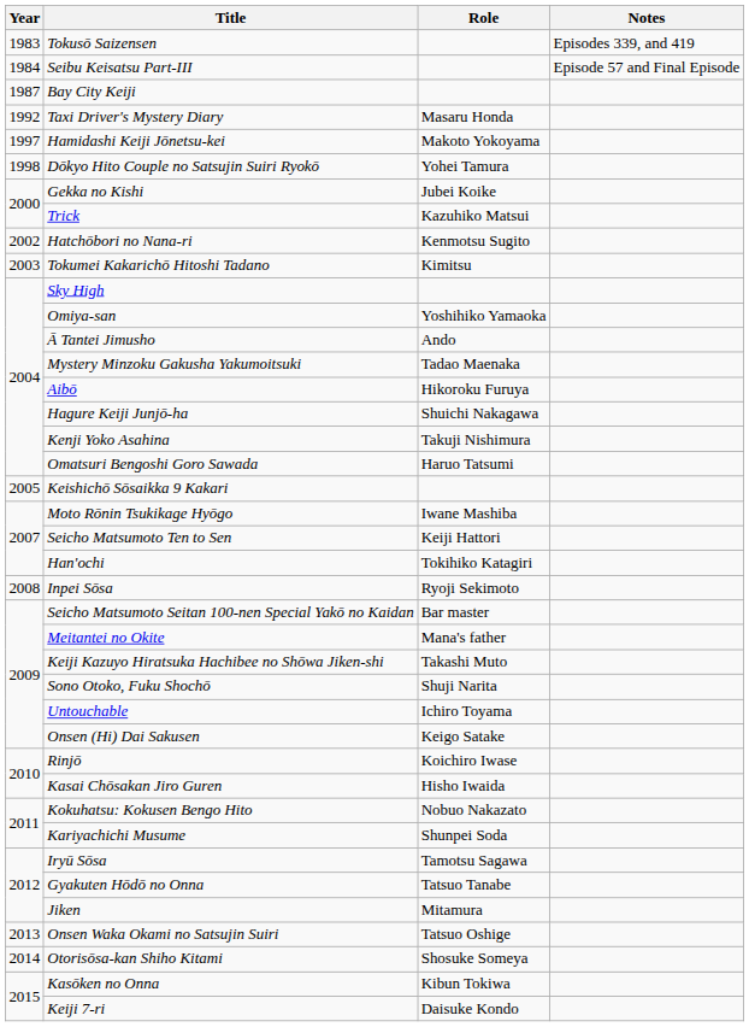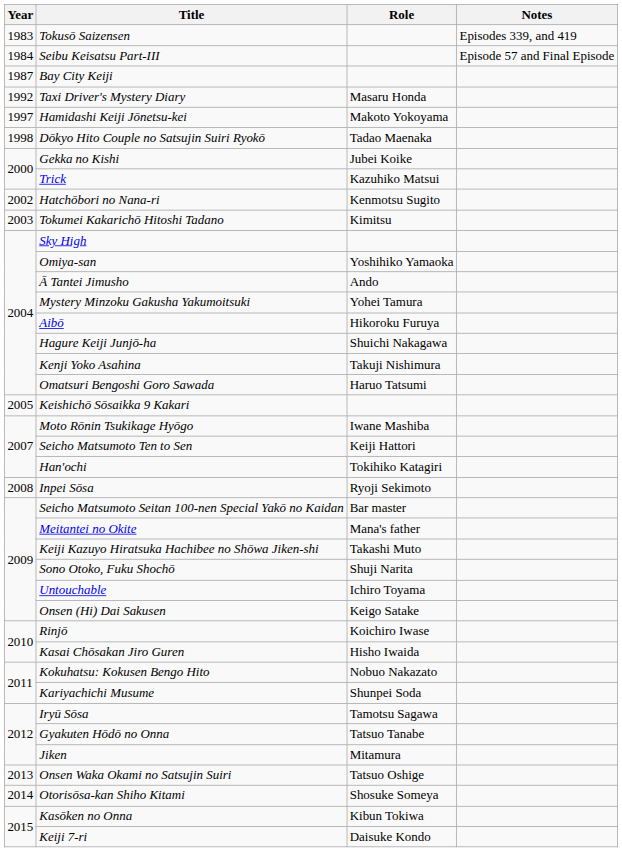Dōkyo Hito Couple no Satsujin Suiri Ryokō | Role: Yohei Tamura -> Tadao Maenaka
Mystery Minzoku Gakusha Yakumoitsuki | Role: Tadao Maenaka -> Yohei Tamura
